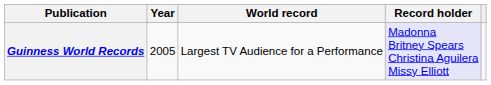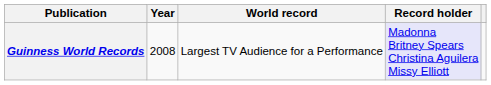Guinness World Records | Year: 2005 -> 2008
